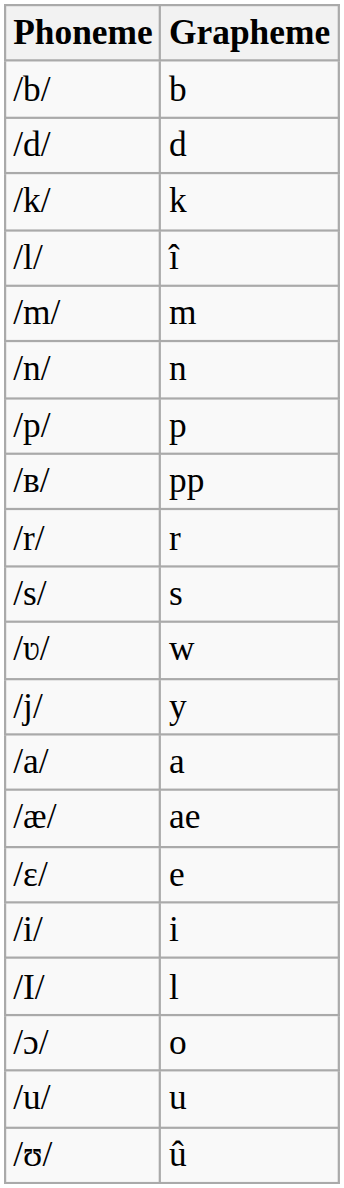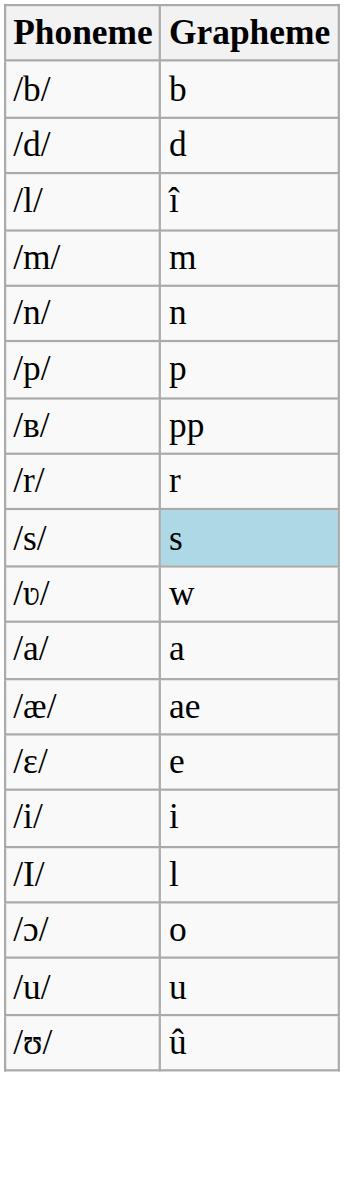- row: /k/ | k
/s/ | Grapheme: no background -> lightblue background
- row: /j/ | y
